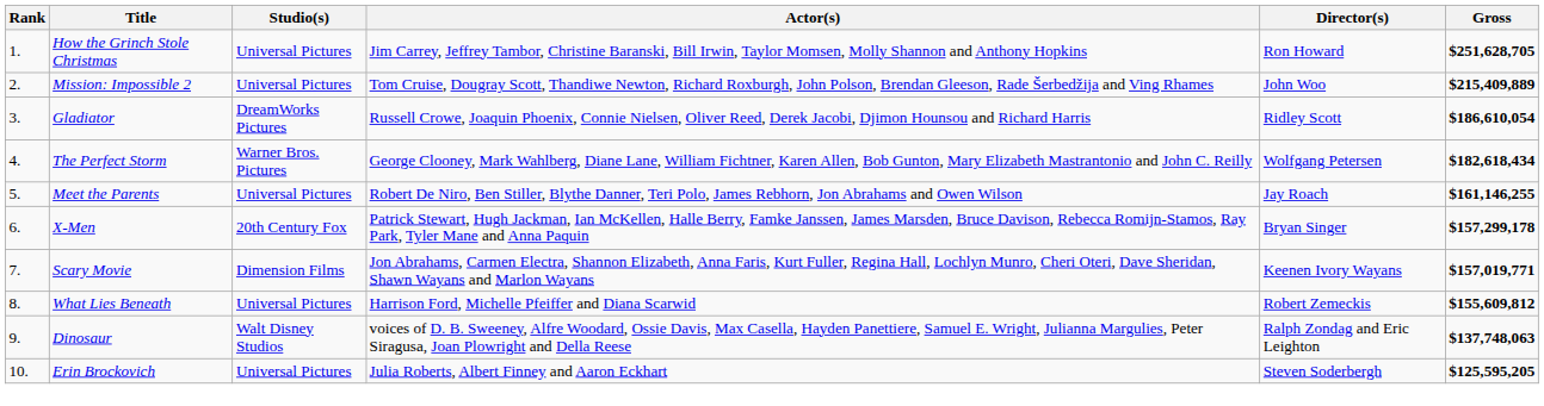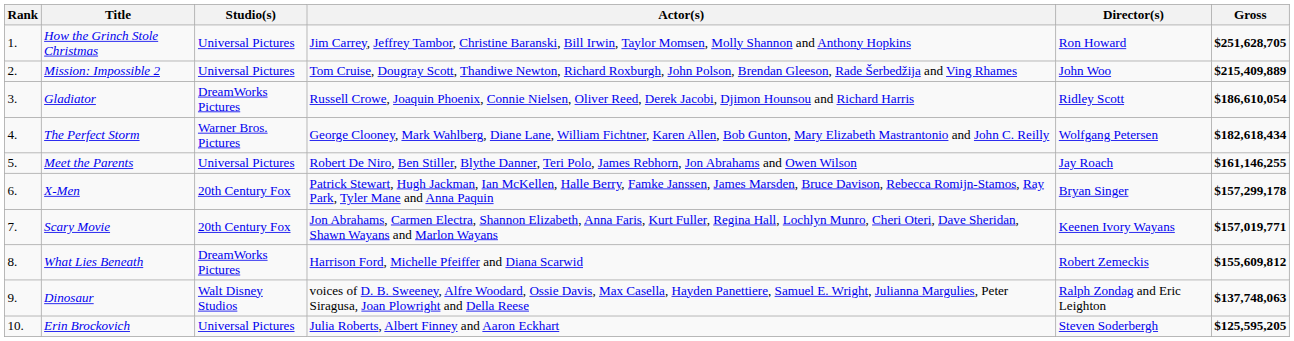Scary Movie | Studio(s): Dimension Films -> 20th Century Fox
What Lies Beneath | Studio(s): Universal Pictures -> DreamWorks Pictures
